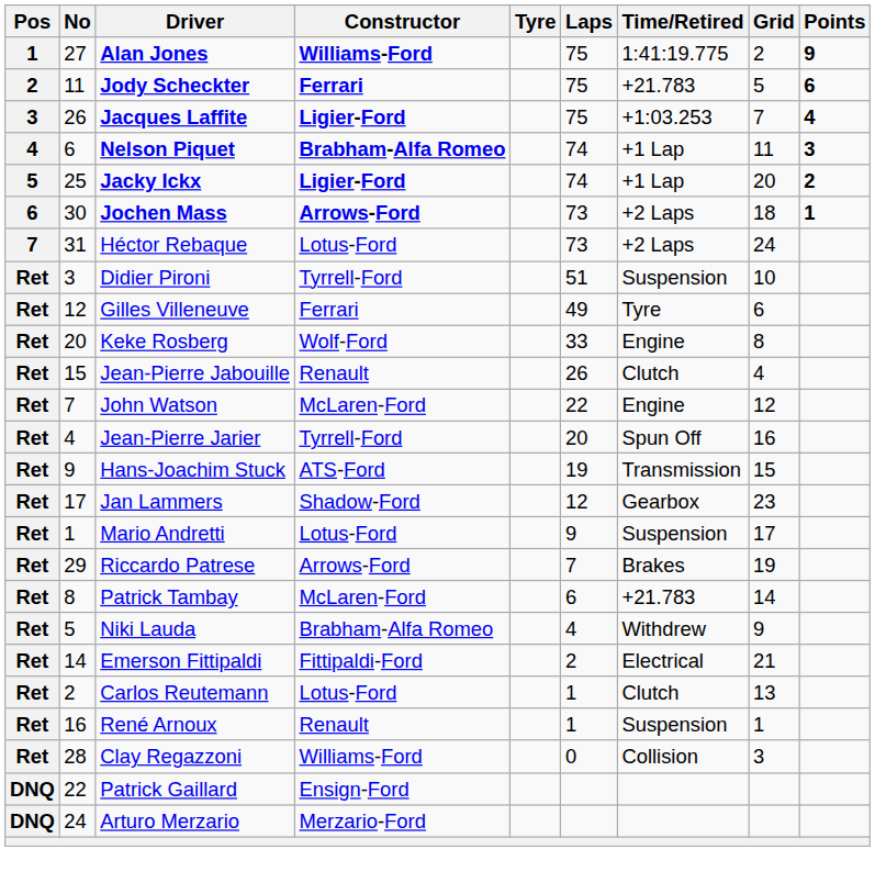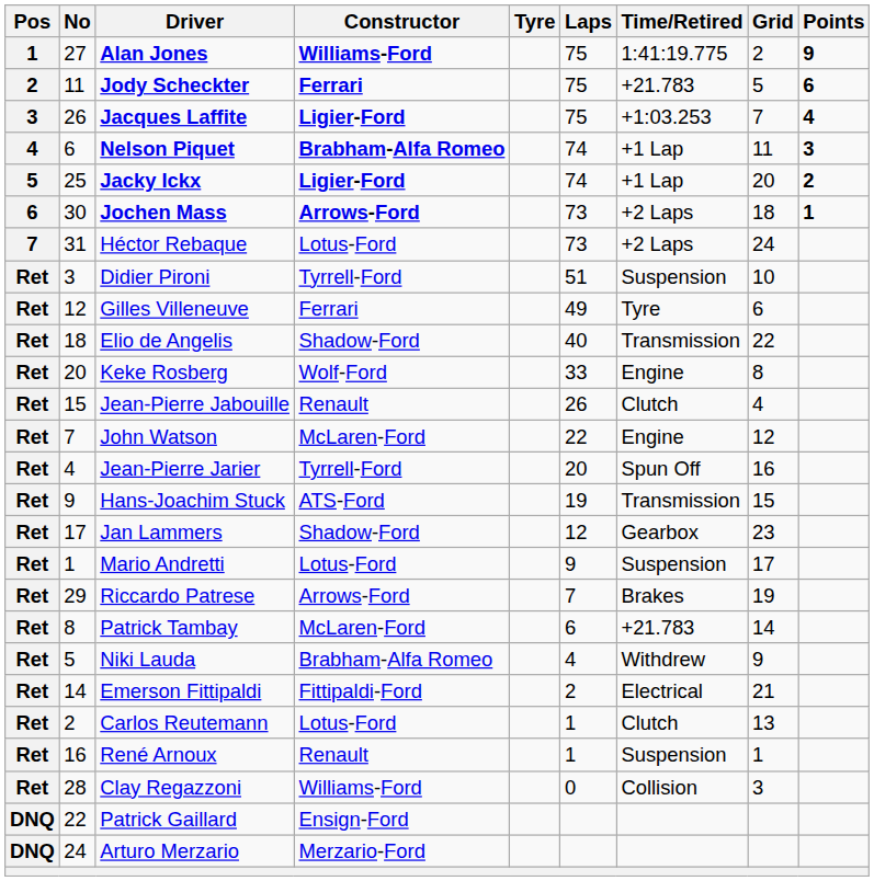+ row: Ret | 18 | Elio de Angelis | Shadow-Ford | 40 | Transmission | 22
